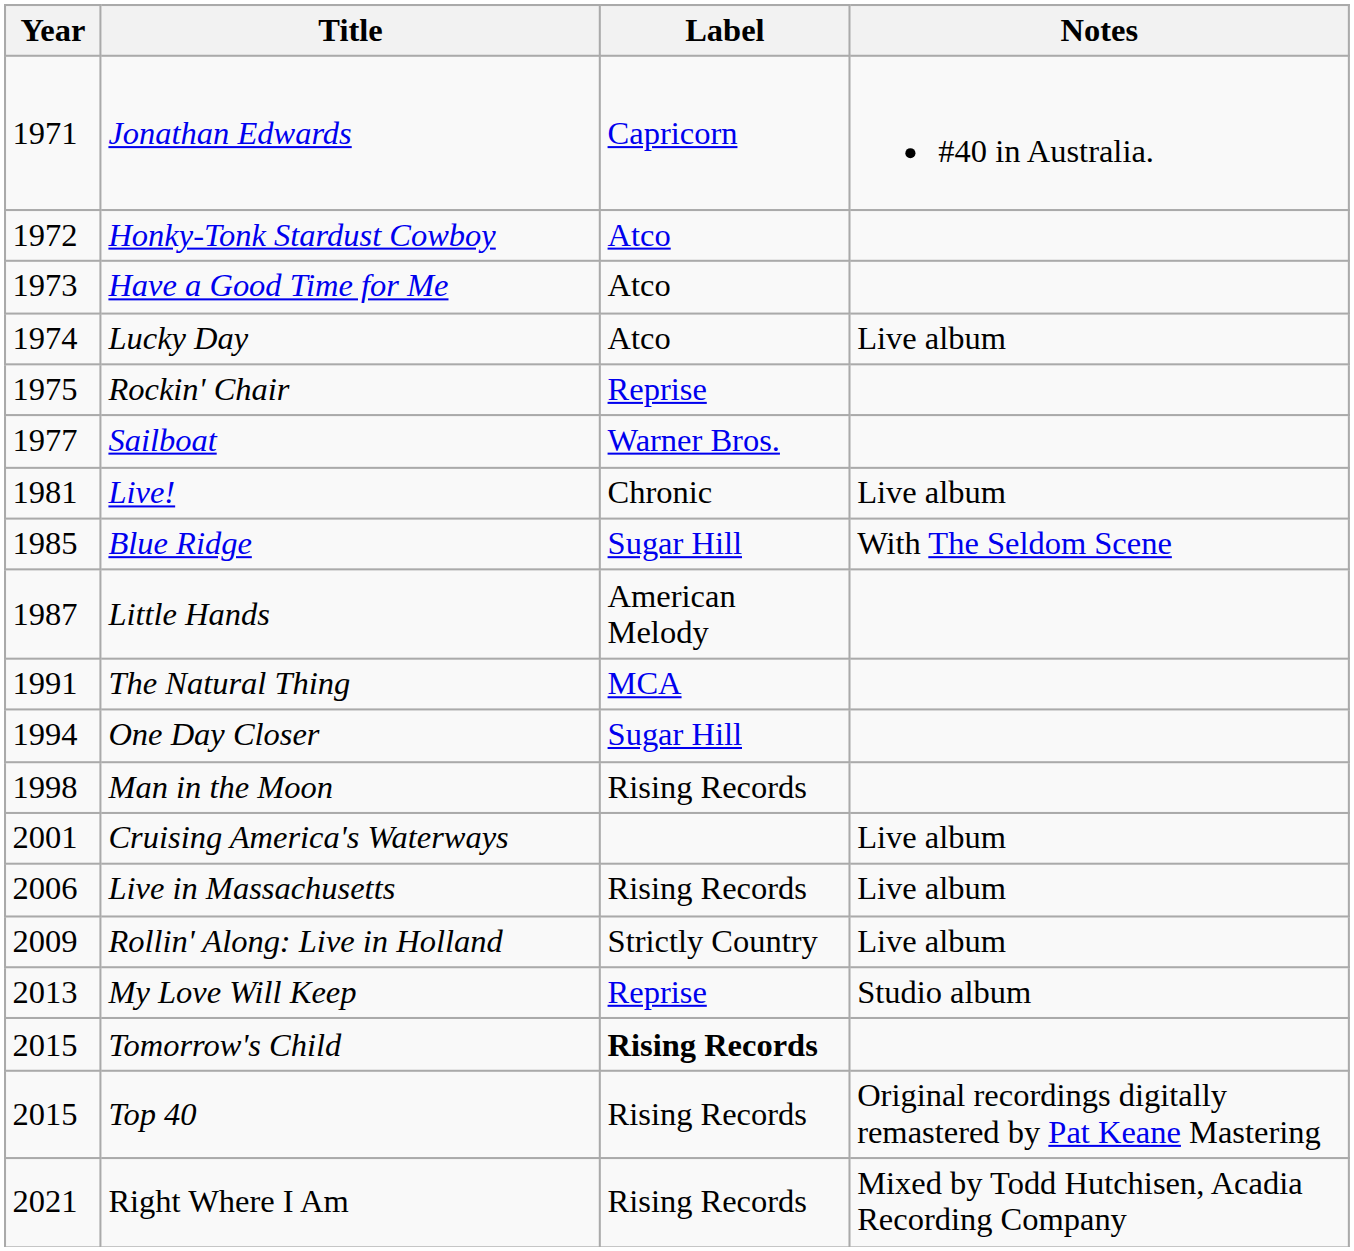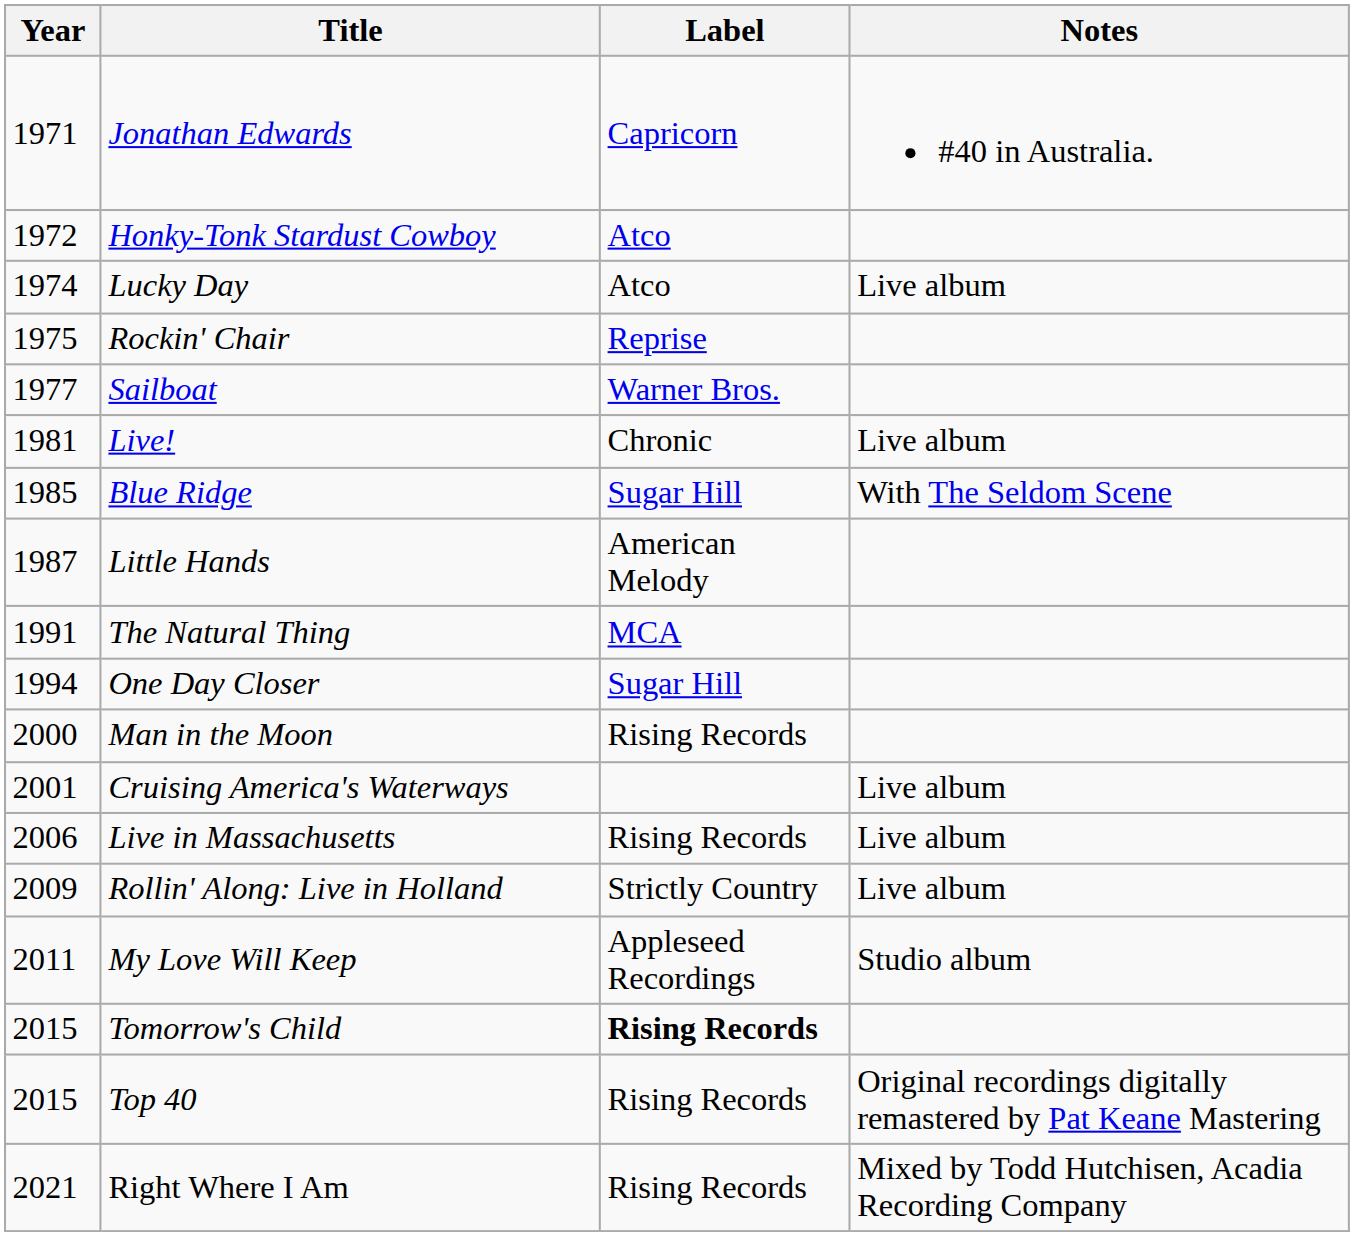- row: 1973 | Have a Good Time for Me | Atco
Man in the Moon | Year: 1998 -> 2000
My Love Will Keep | Year: 2013 -> 2011
My Love Will Keep | Label: Reprise -> Appleseed Recordings
